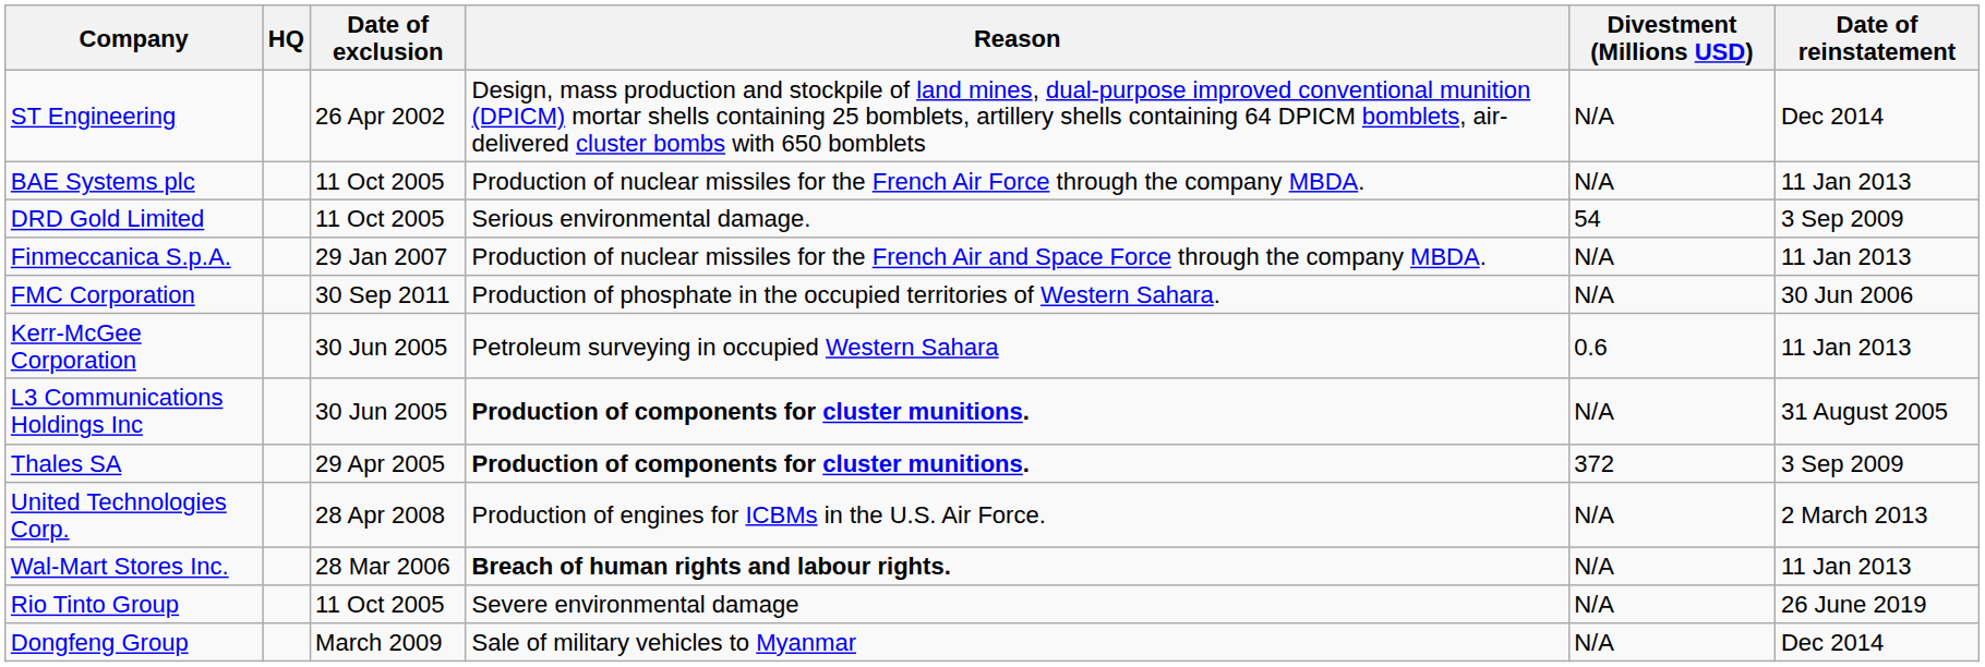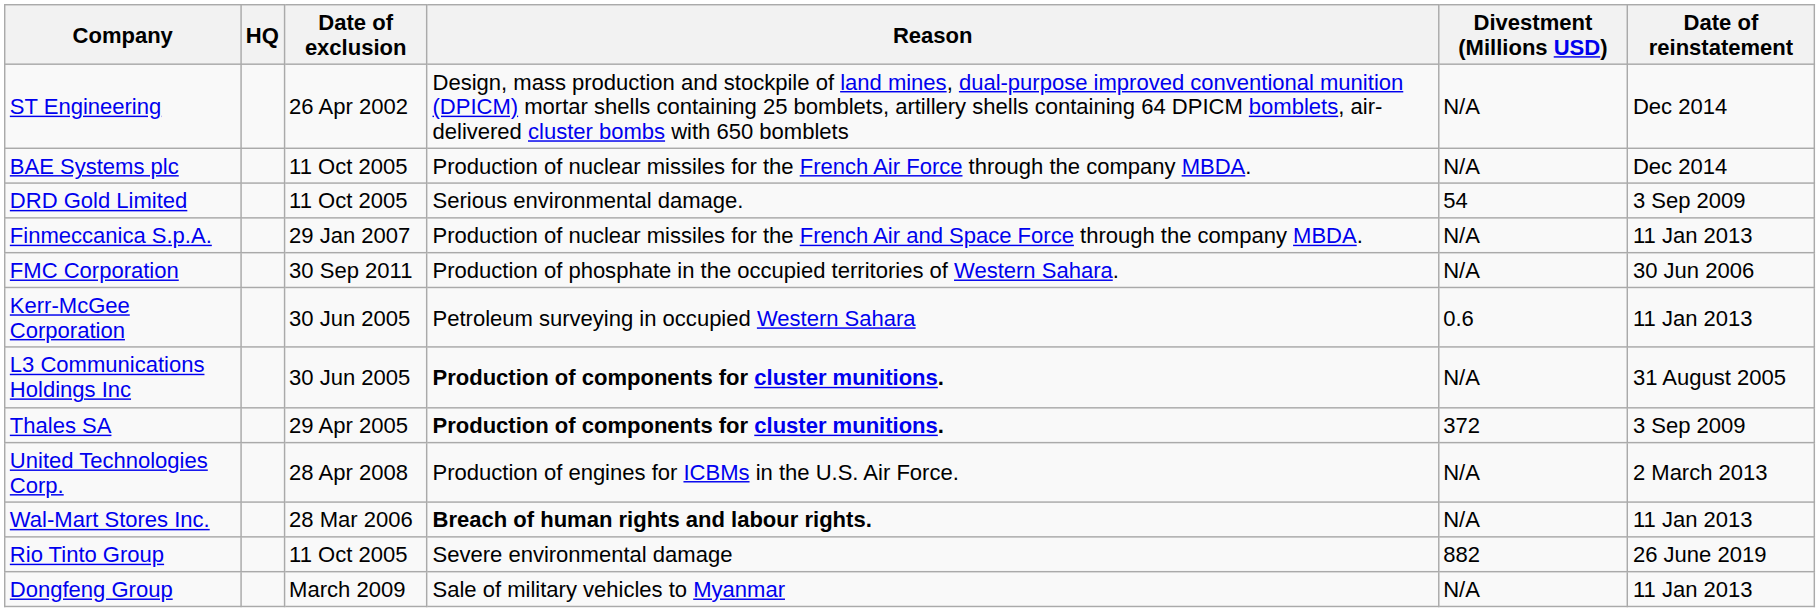BAE Systems plc | Date of reinstatement: 11 Jan 2013 -> Dec 2014
Rio Tinto Group | Divestment (Millions USD): N/A -> 882
Dongfeng Group | Date of reinstatement: Dec 2014 -> 11 Jan 2013
